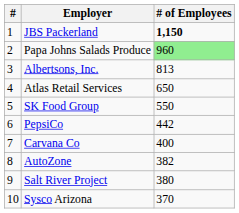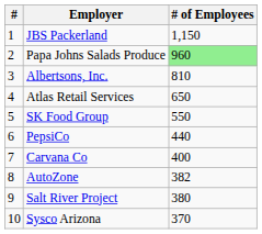JBS Packerland | # of Employees: bold -> normal
Albertsons, Inc. | # of Employees: 813 -> 810
PepsiCo | # of Employees: 442 -> 440
